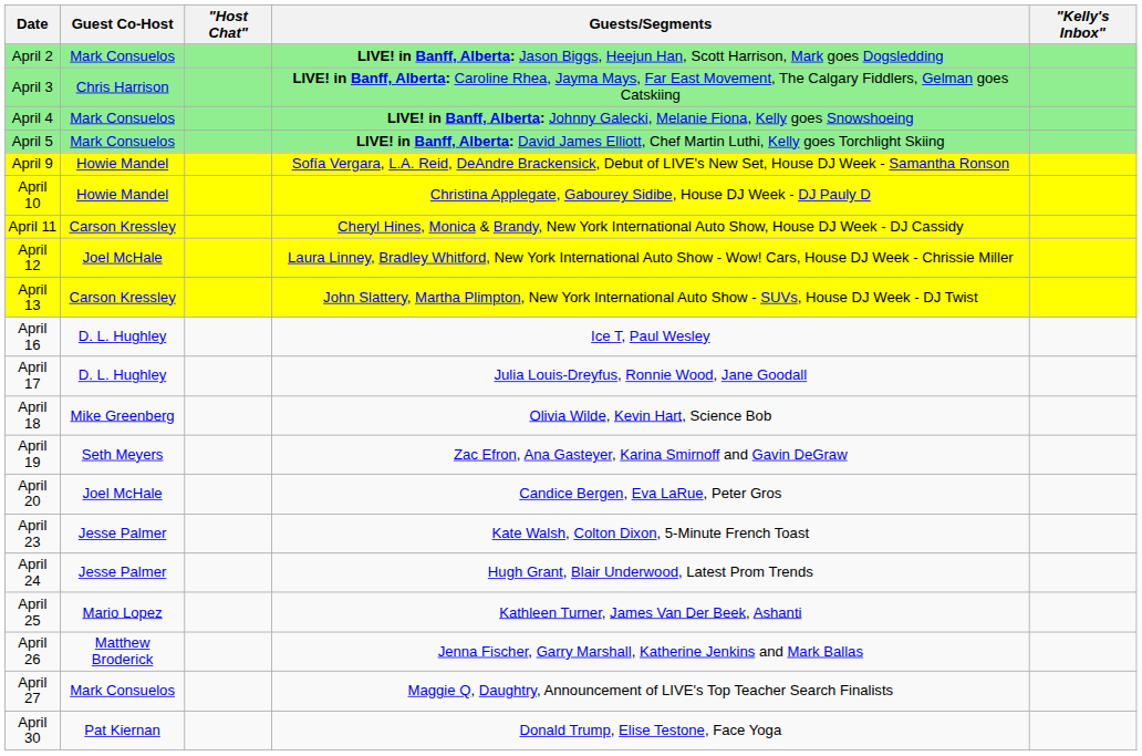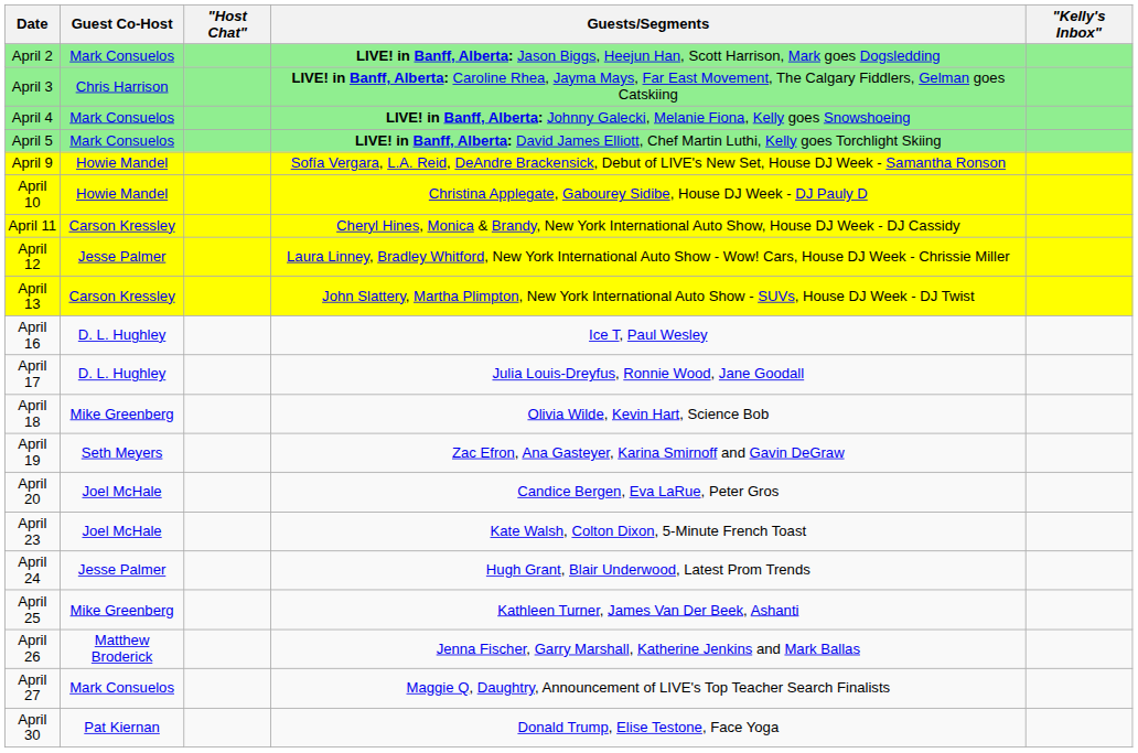April 12 | Guest Co-Host: Joel McHale -> Jesse Palmer
April 23 | Guest Co-Host: Jesse Palmer -> Joel McHale
April 25 | Guest Co-Host: Mario Lopez -> Mike Greenberg
